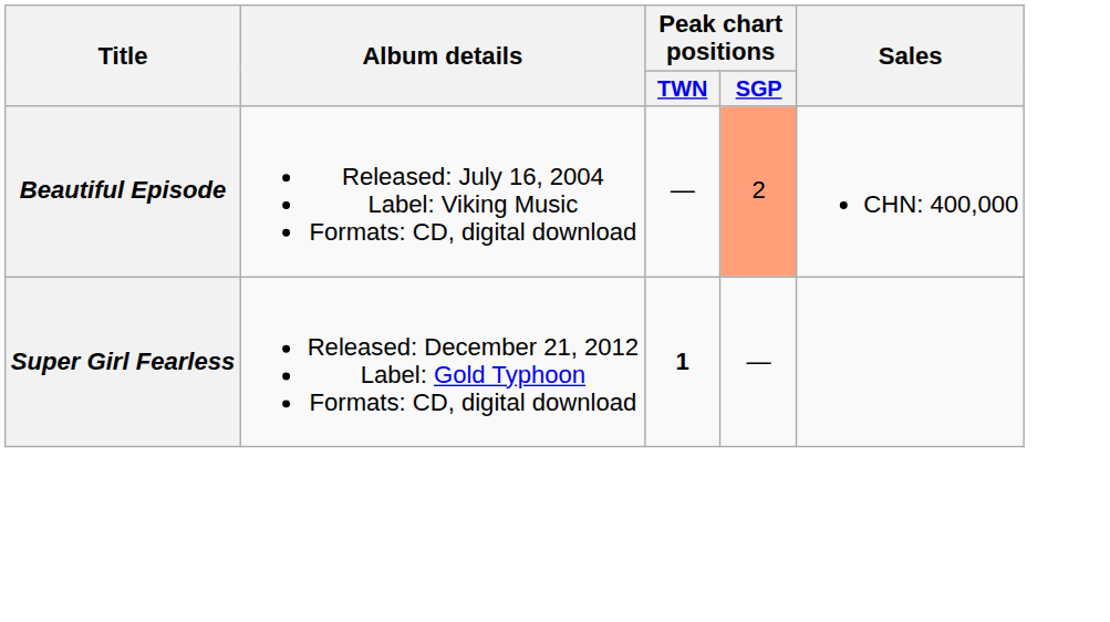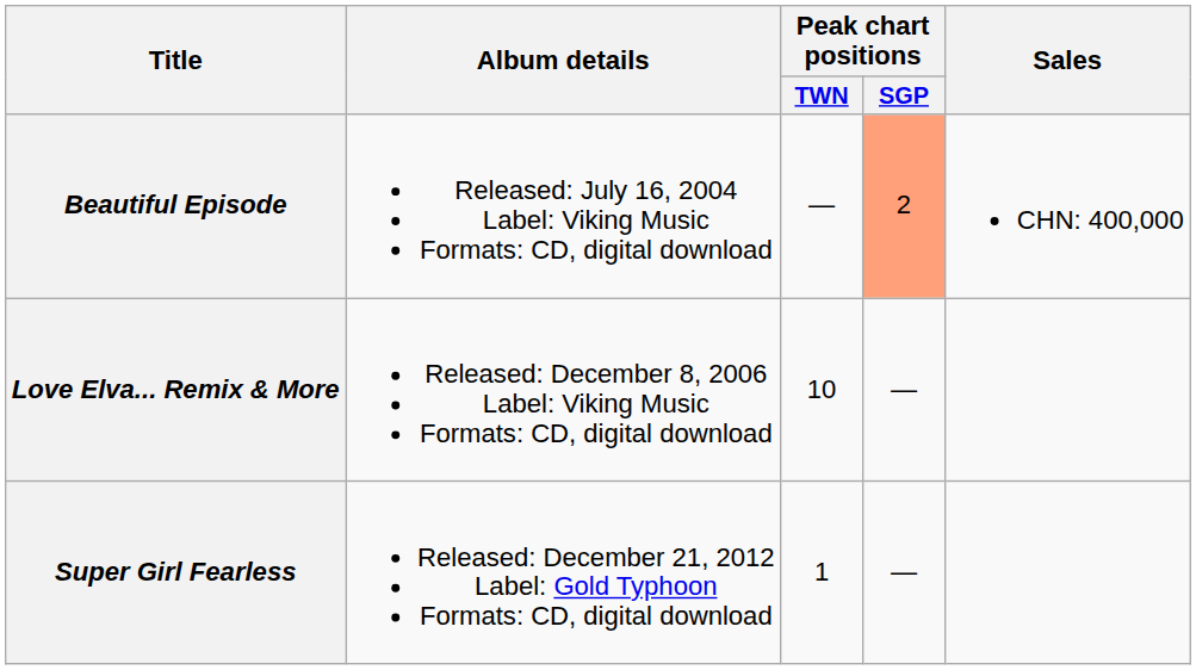+ row: Love Elva... Remix & More | Released: December 8, 2006 Label: Viking Music Formats: CD, digital download | 10 | —
Super Girl Fearless | Peak chart positions / TWN: bold -> normal
